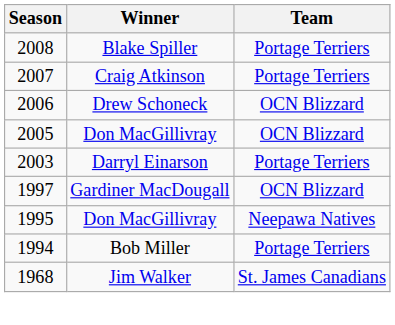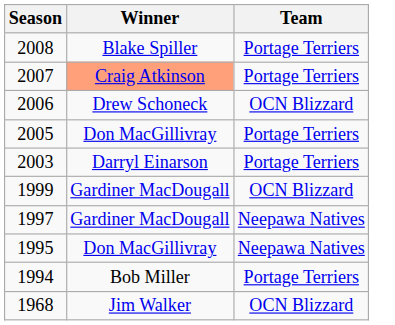2007 | Winner: no background -> lightsalmon background
2005 | Team: OCN Blizzard -> Portage Terriers
+ row: 1999 | Gardiner MacDougall | OCN Blizzard
1997 | Team: OCN Blizzard -> Neepawa Natives
1968 | Team: St. James Canadians -> OCN Blizzard
